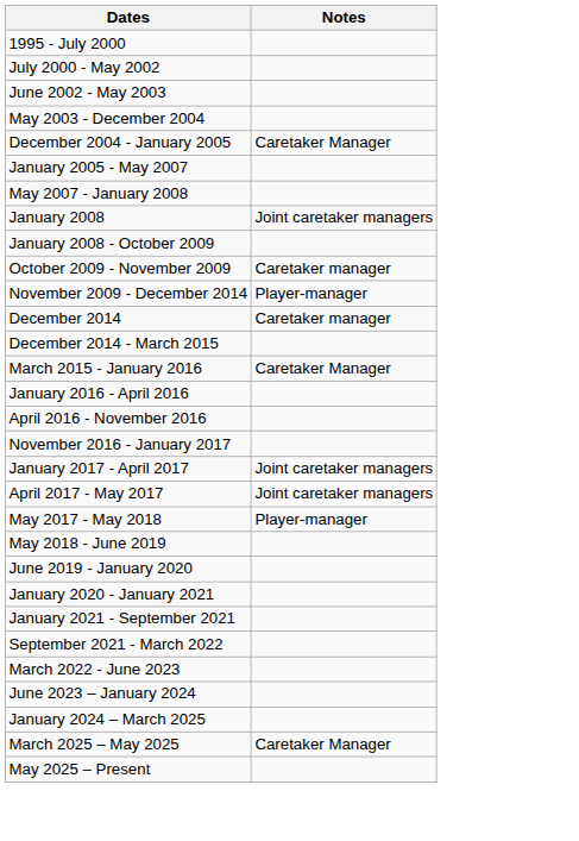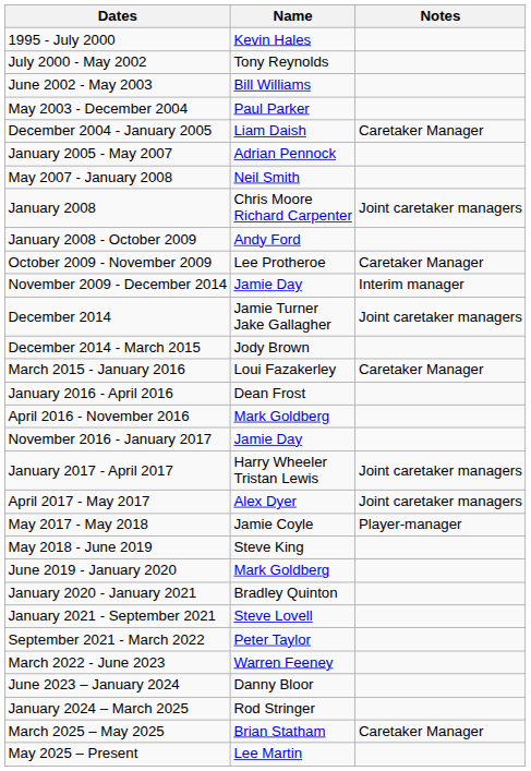+ column: Name | Kevin Hales | Tony Reynolds | Bill Williams | Paul Parker | Liam Daish | Adrian Pennock | Neil Smith | Chris Moore Richard Carpenter | Andy Ford | Lee Protheroe | Jamie Day | Jamie Turner Jake Gallagher | Jody Brown | Loui Fazakerley | Dean Frost | Mark Goldberg | Jamie Day | Harry Wheeler Tristan Lewis | Alex Dyer | Jamie Coyle | Steve King | Mark Goldberg | Bradley Quinton | Steve Lovell | Peter Taylor | Warren Feeney | Danny Bloor | Rod Stringer | Brian Statham | Lee Martin
October 2009 - November 2009 | Notes: Caretaker manager -> Caretaker Manager
November 2009 - December 2014 | Notes: Player-manager -> Interim manager
December 2014 | Notes: Caretaker manager -> Joint caretaker managers
